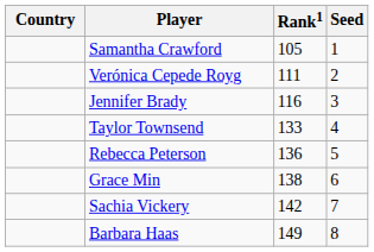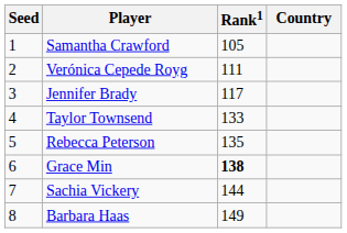columns swapped: Country <-> Seed
Jennifer Brady | Rank1: 116 -> 117
Rebecca Peterson | Rank1: 136 -> 135
Grace Min | Rank1: normal -> bold
Sachia Vickery | Rank1: 142 -> 144
